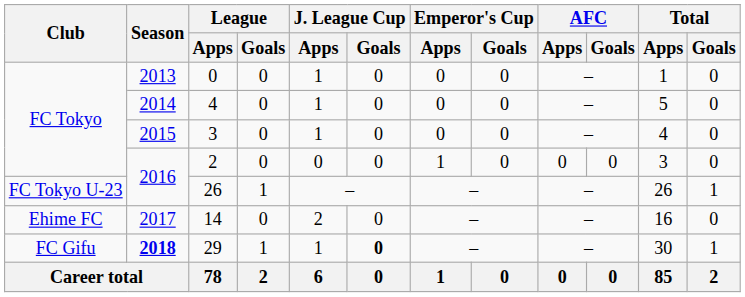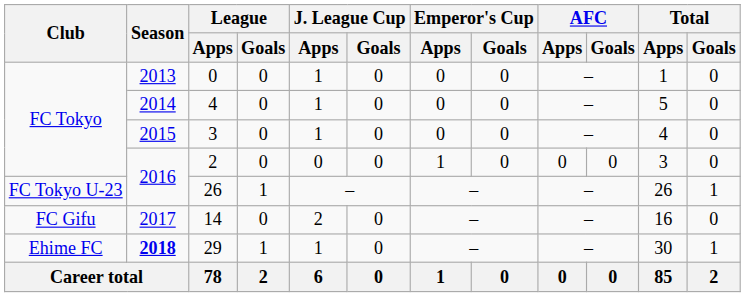14 | Club: Ehime FC -> FC Gifu
29 | Club: FC Gifu -> Ehime FC
29 | J. League Cup / Goals: bold -> normal
